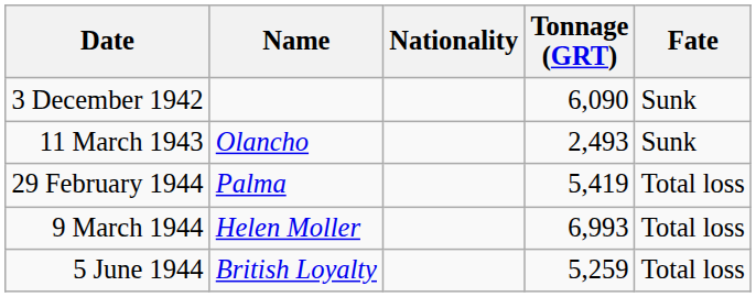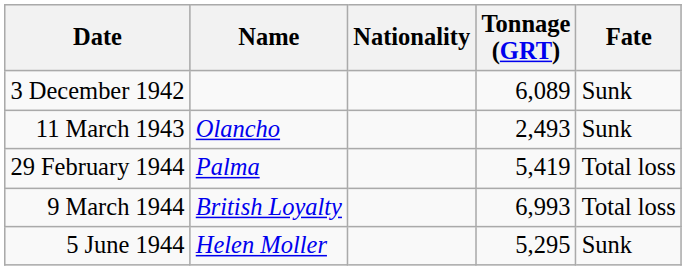3 December 1942 | Tonnage (GRT): 6,090 -> 6,089
9 March 1944 | Name: Helen Moller -> British Loyalty
5 June 1944 | Name: British Loyalty -> Helen Moller
5 June 1944 | Tonnage (GRT): 5,259 -> 5,295
5 June 1944 | Fate: Total loss -> Sunk
